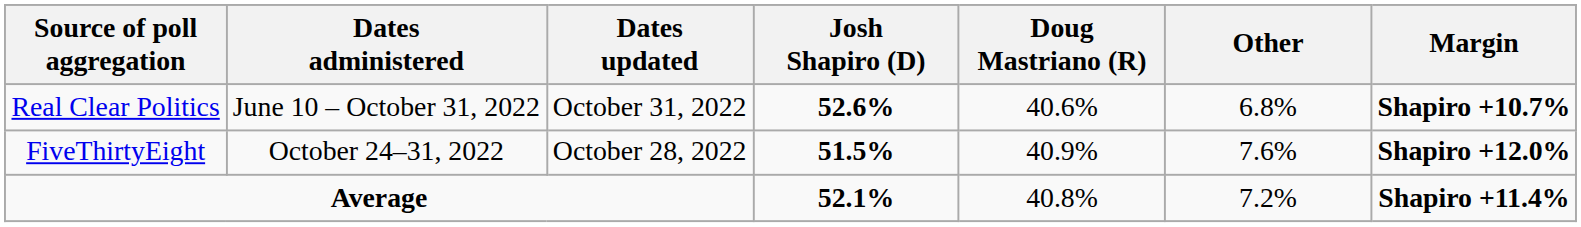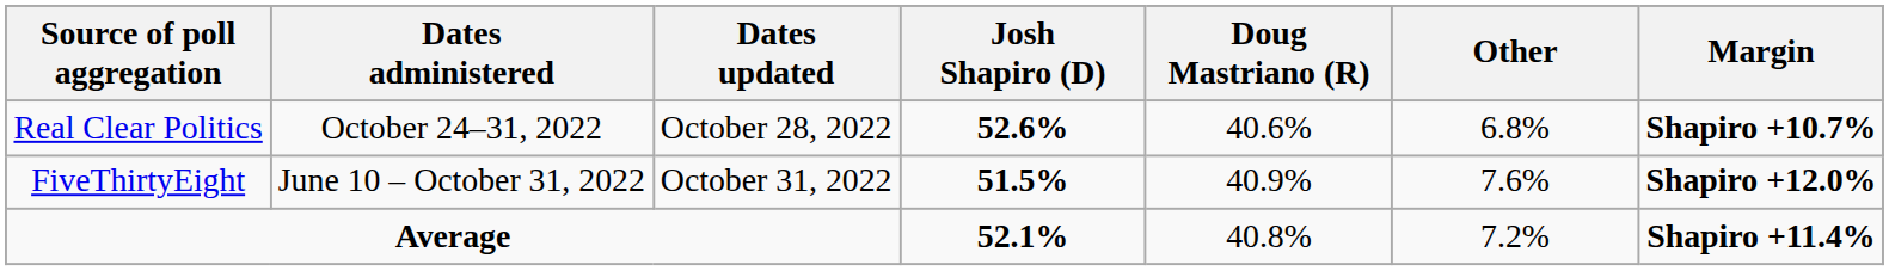Real Clear Politics | Dates administered: June 10 – October 31, 2022 -> October 24–31, 2022
Real Clear Politics | Dates updated: October 31, 2022 -> October 28, 2022
FiveThirtyEight | Dates administered: October 24–31, 2022 -> June 10 – October 31, 2022
FiveThirtyEight | Dates updated: October 28, 2022 -> October 31, 2022
